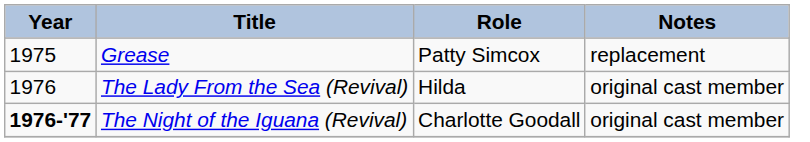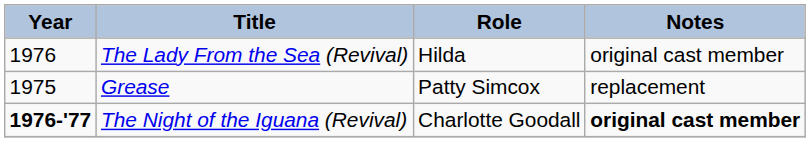rows swapped: Grease <-> The Lady From the Sea (Revival)
The Night of the Iguana (Revival) | Notes: normal -> bold
